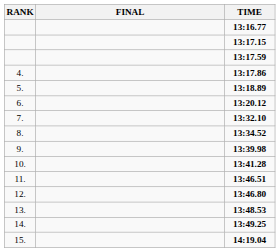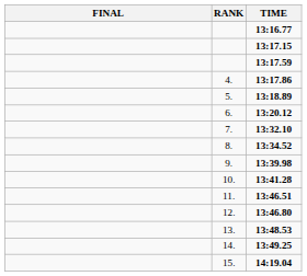columns swapped: RANK <-> FINAL
